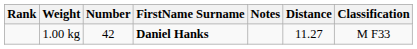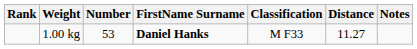columns swapped: Classification <-> Notes
1.00 kg | Number: 42 -> 53
